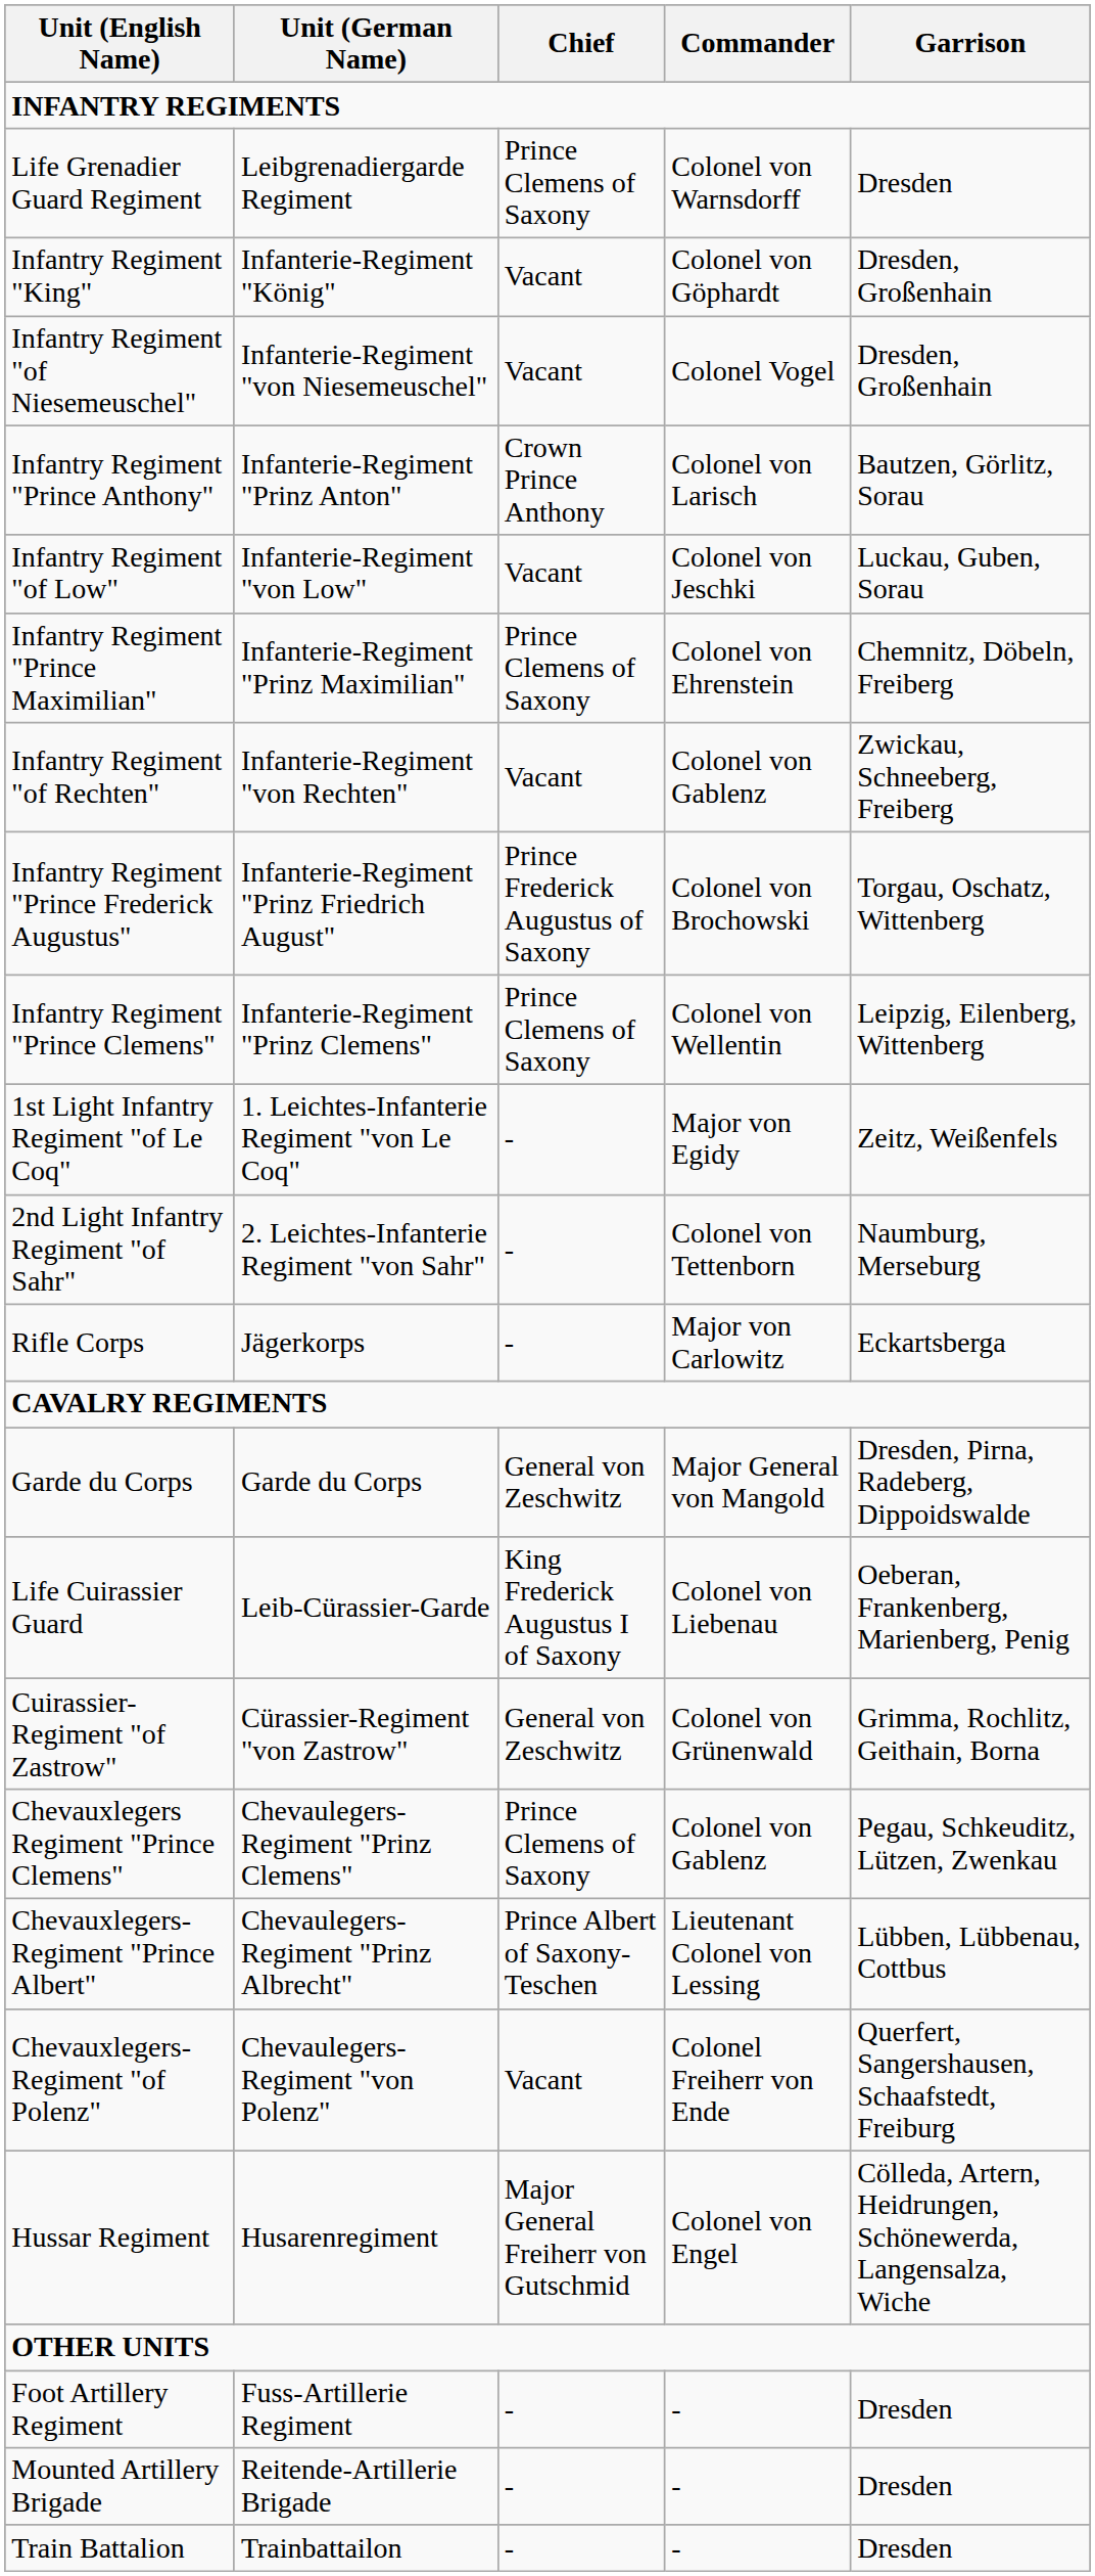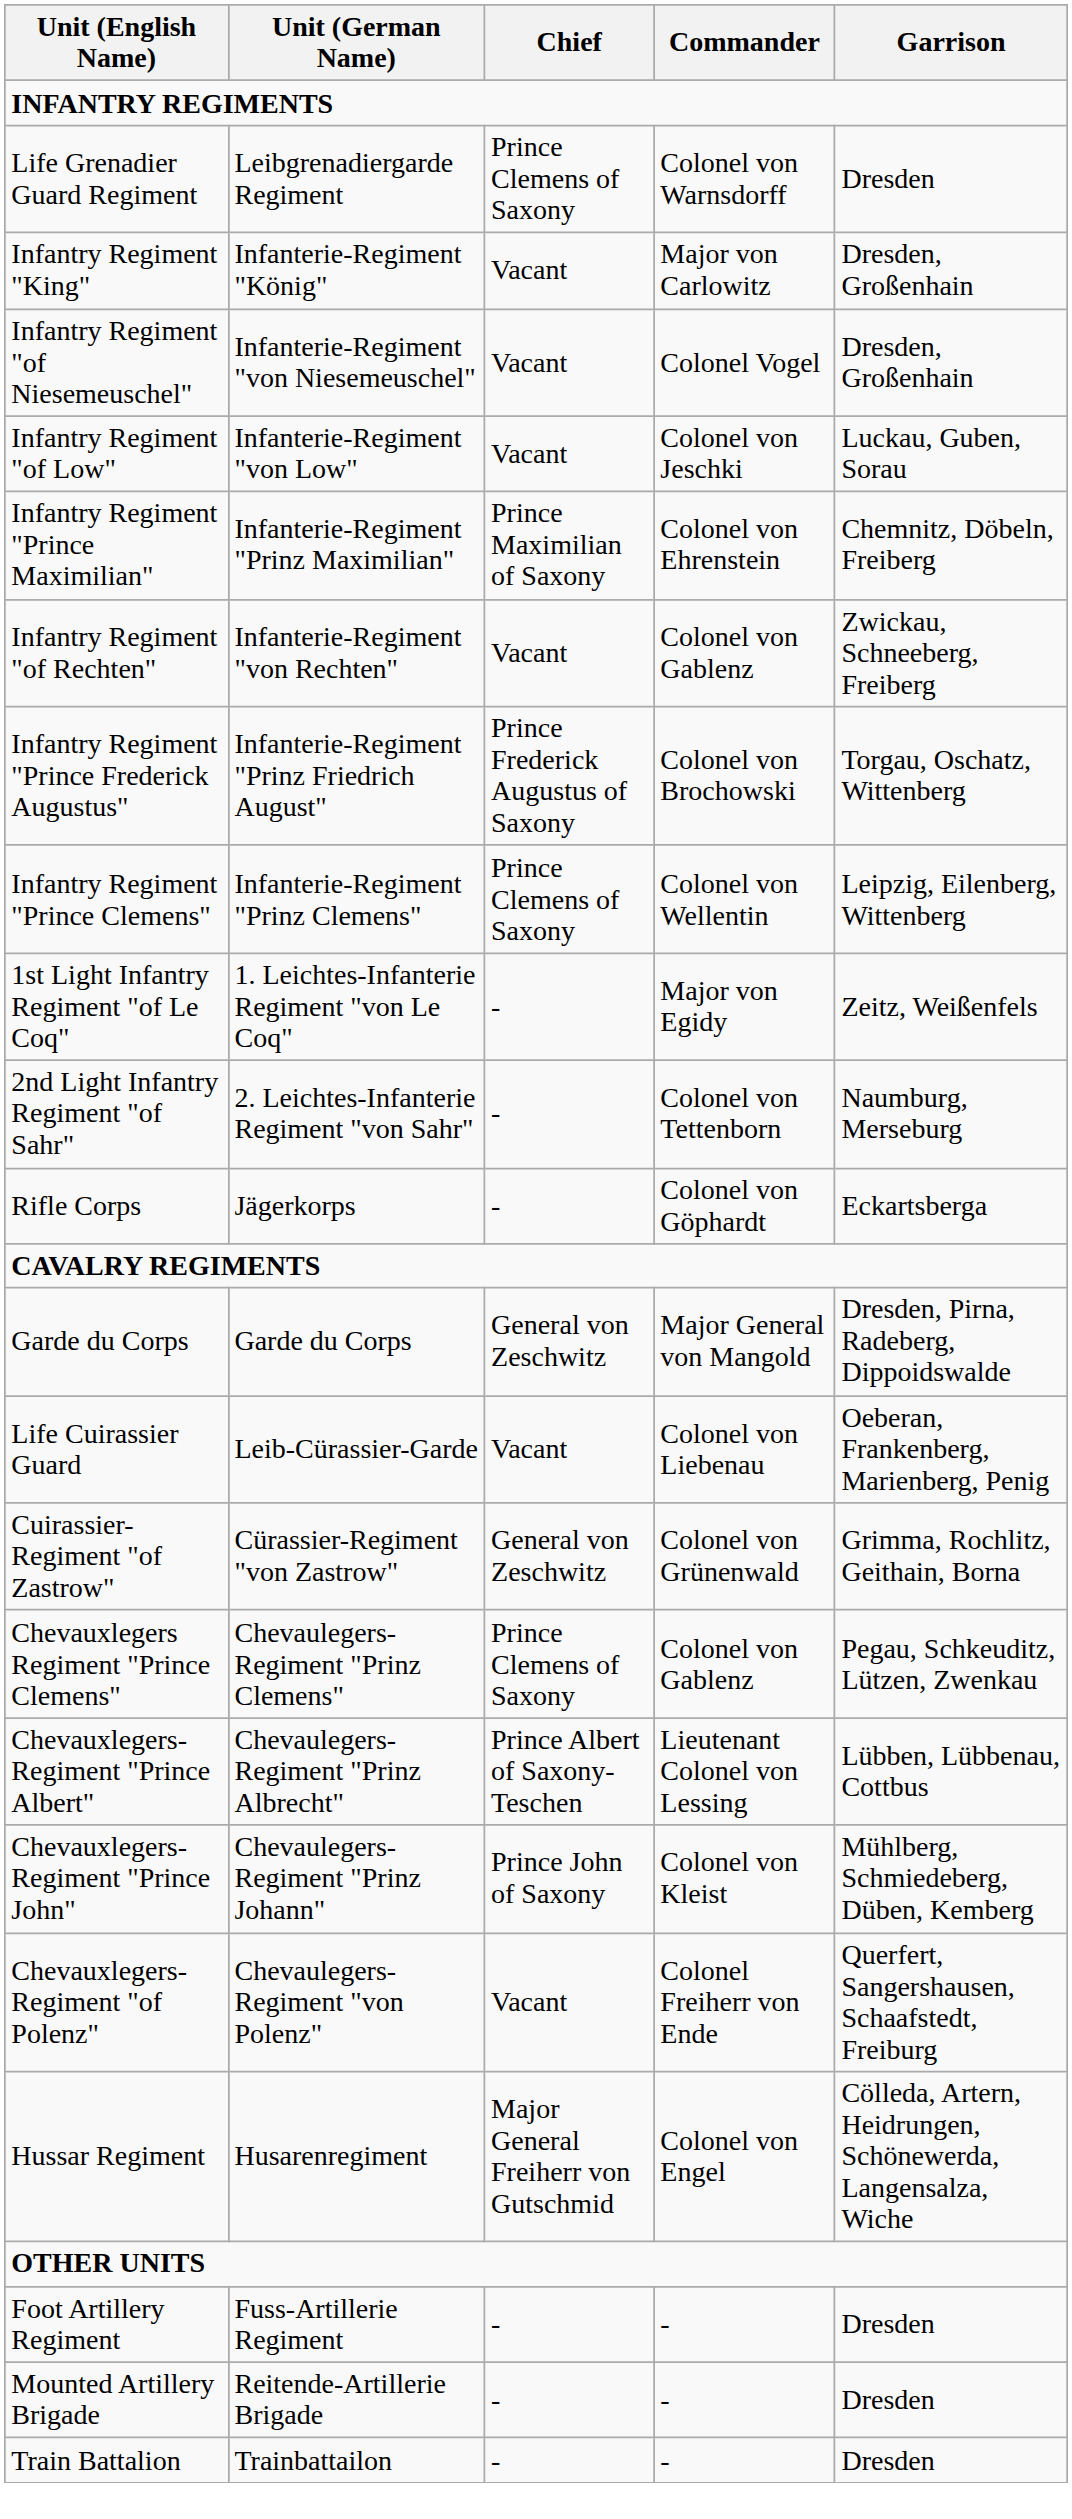Infantry Regiment "King" | Commander: Colonel von Göphardt -> Major von Carlowitz
- row: Infantry Regiment "Prince Anthony" | Infanterie-Regiment "Prinz Anton" | Crown Prince Anthony | Colonel von Larisch | Bautzen, Görlitz, Sorau
Infantry Regiment "Prince Maximilian" | Chief: Prince Clemens of Saxony -> Prince Maximilian of Saxony
Rifle Corps | Commander: Major von Carlowitz -> Colonel von Göphardt
Life Cuirassier Guard | Chief: King Frederick Augustus I of Saxony -> Vacant
+ row: Chevauxlegers-Regiment "Prince John" | Chevaulegers-Regiment "Prinz Johann" | Prince John of Saxony | Colonel von Kleist | Mühlberg, Schmiedeberg, Düben, Kemberg
